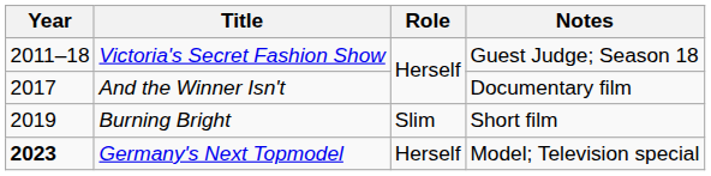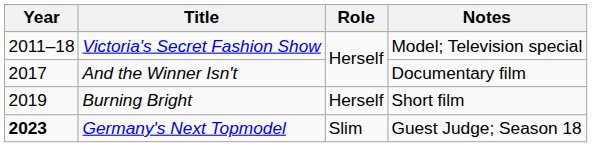Victoria's Secret Fashion Show | Notes: Guest Judge; Season 18 -> Model; Television special
Burning Bright | Role: Slim -> Herself
Germany's Next Topmodel | Role: Herself -> Slim
Germany's Next Topmodel | Notes: Model; Television special -> Guest Judge; Season 18
